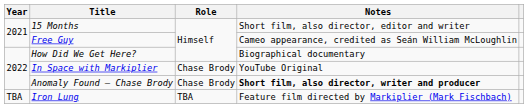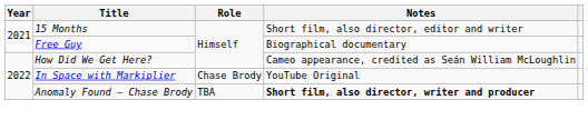Free Guy | Notes: Cameo appearance, credited as Seán William McLoughlin -> Biographical documentary
How Did We Get Here? | Notes: Biographical documentary -> Cameo appearance, credited as Seán William McLoughlin
Anomaly Found – Chase Brody | Role: Chase Brody -> TBA
- row: TBA | Iron Lung | TBA | Feature film directed by Markiplier (Mark Fischbach)
